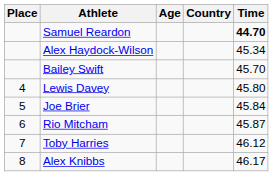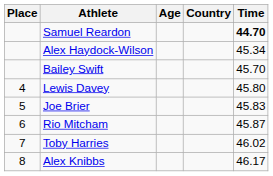Joe Brier | Time: 45.84 -> 45.83
Toby Harries | Time: 46.12 -> 46.02
